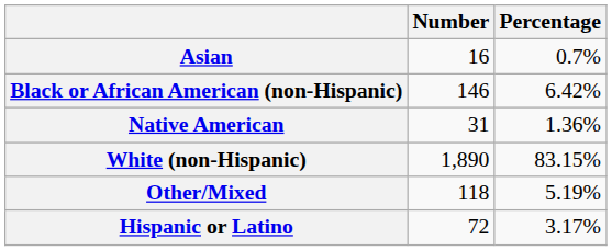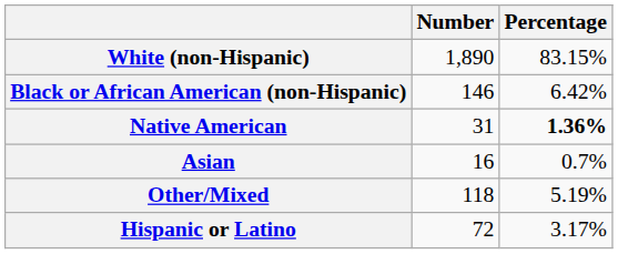rows swapped: White (non-Hispanic) <-> Asian
Native American | Percentage: normal -> bold
